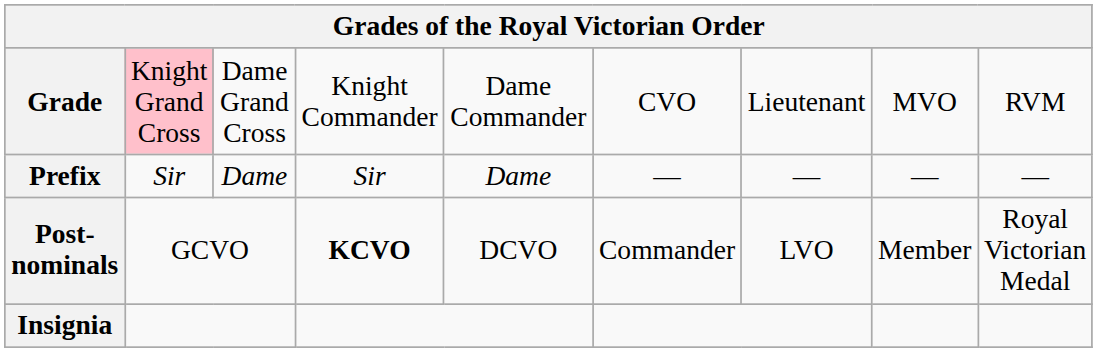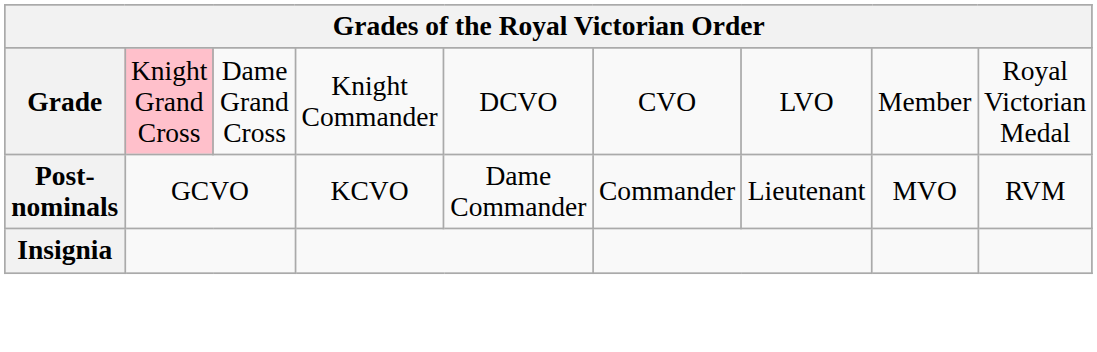Grade | column 5: Dame Commander -> DCVO
Grade | column 7: Lieutenant -> LVO
Grade | column 8: MVO -> Member
Grade | column 9: RVM -> Royal Victorian Medal
- row: Prefix | Sir | Dame | Sir | Dame | — | — | — | —
Post-nominals | column 4: bold -> normal
Post-nominals | column 5: DCVO -> Dame Commander
Post-nominals | column 7: LVO -> Lieutenant
Post-nominals | column 8: Member -> MVO
Post-nominals | column 9: Royal Victorian Medal -> RVM
